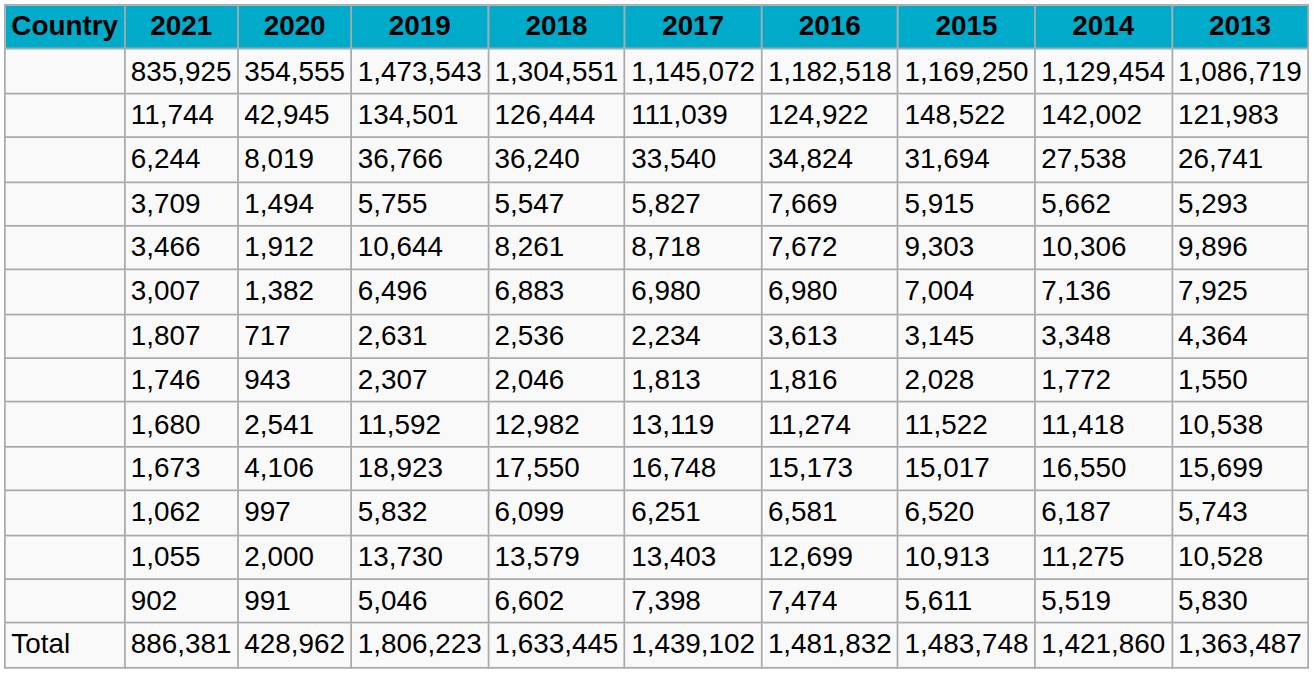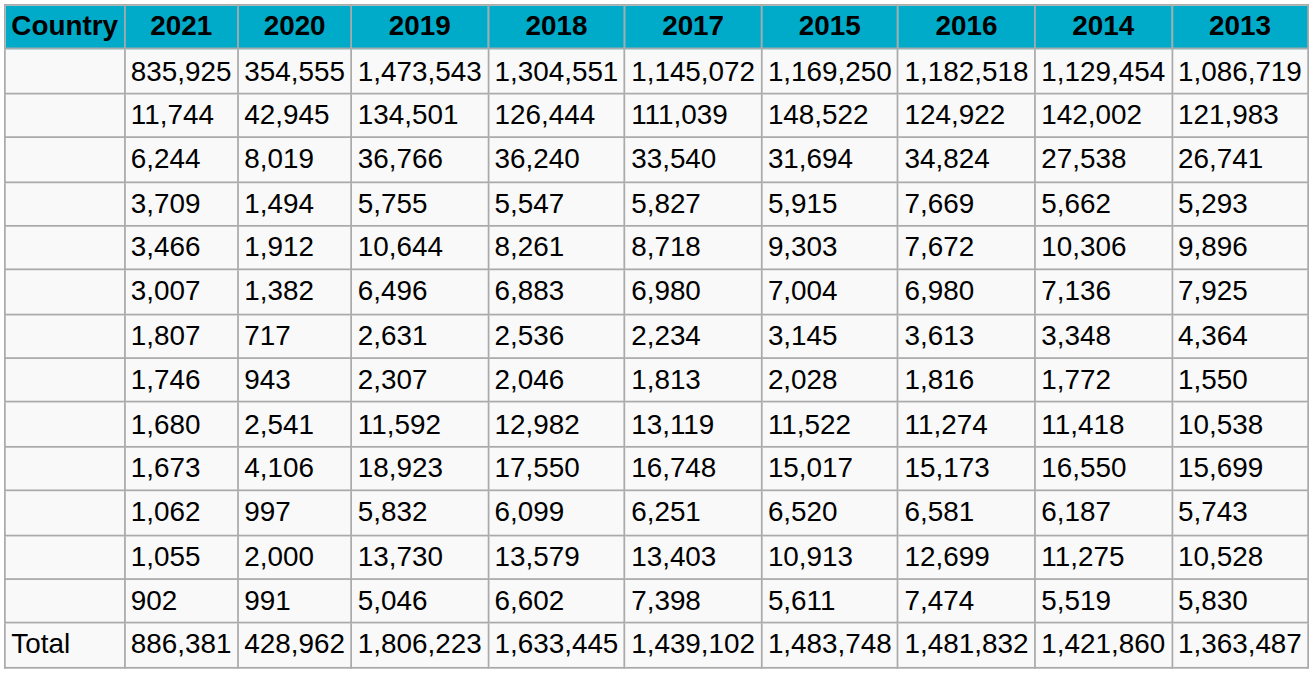columns swapped: 2016 <-> 2015
